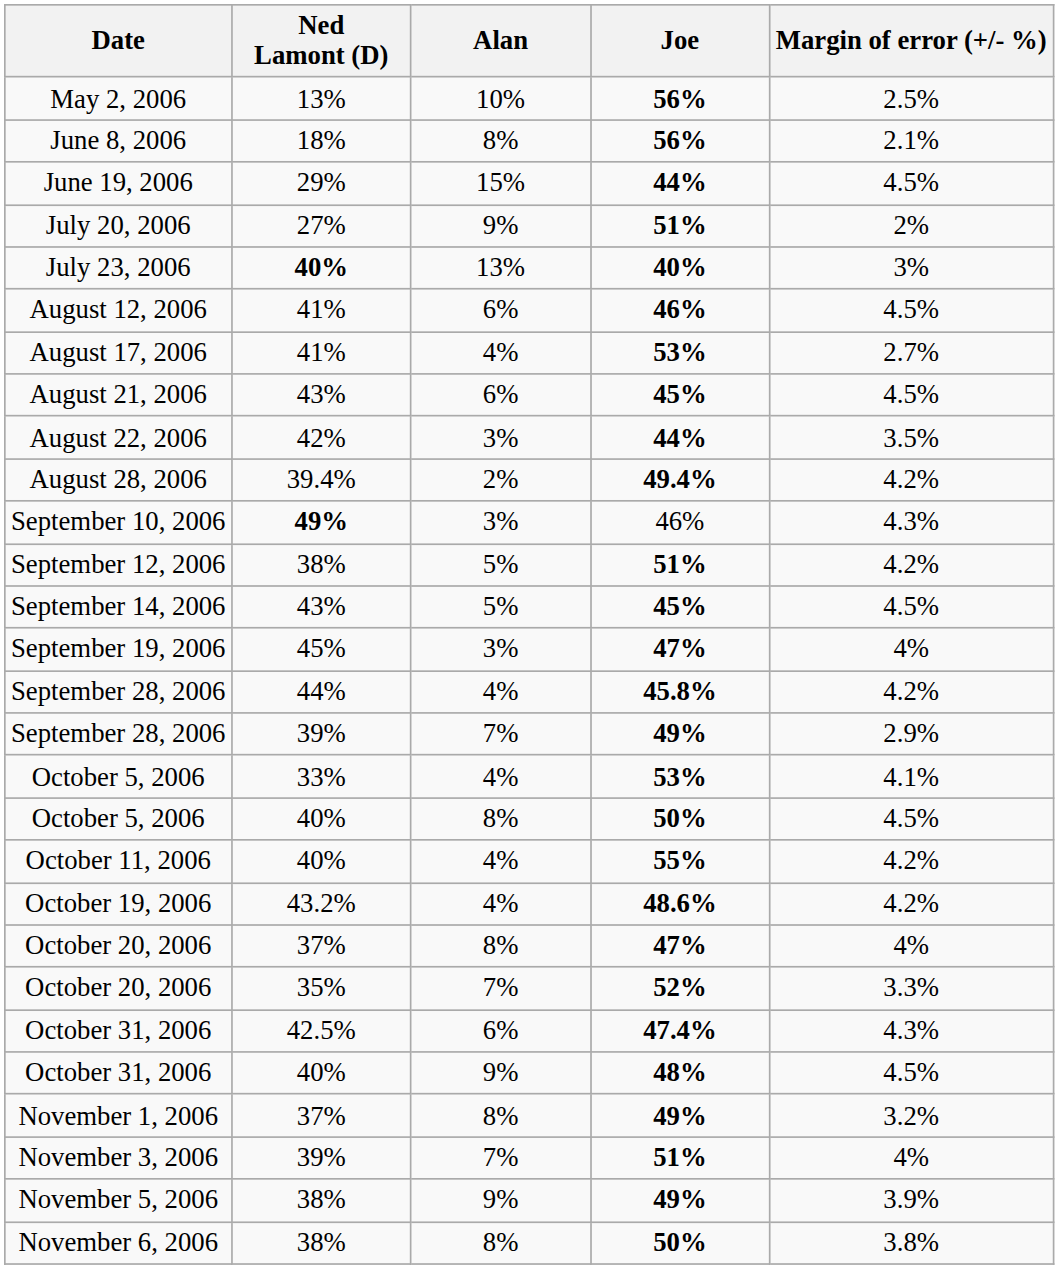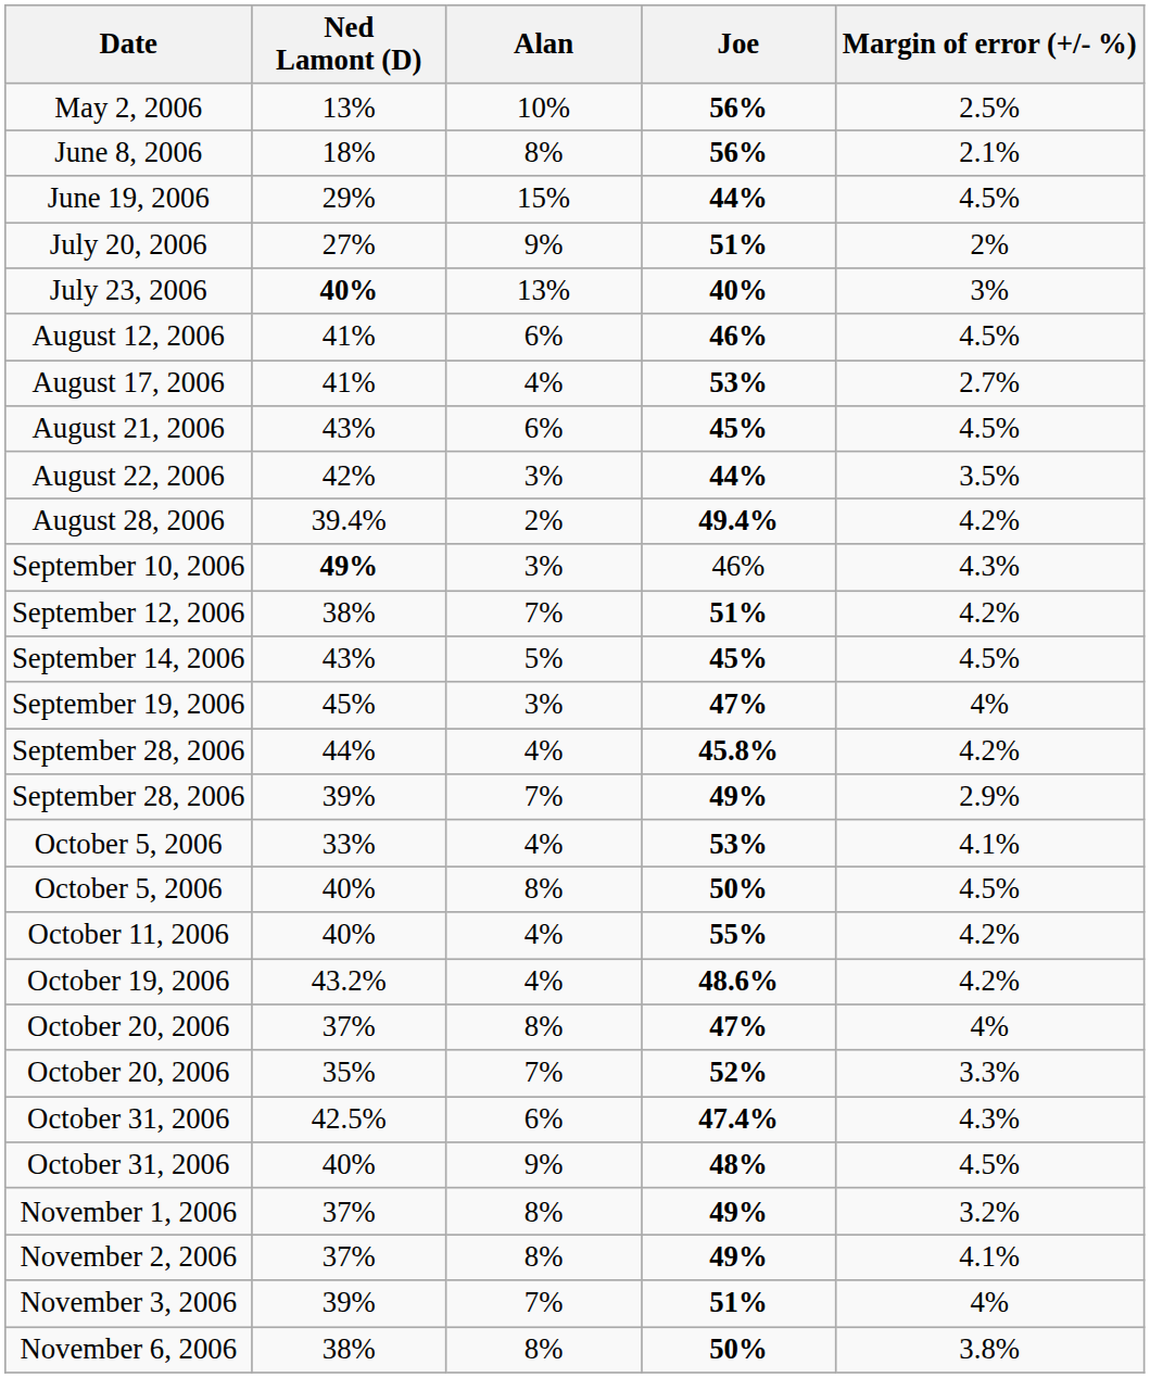September 12, 2006 | Alan: 5% -> 7%
+ row: November 2, 2006 | 37% | 8% | 49% | 4.1%
- row: November 5, 2006 | 38% | 9% | 49% | 3.9%
